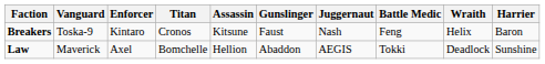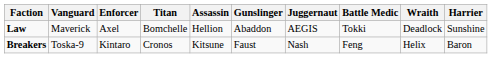rows swapped: Law <-> Breakers
